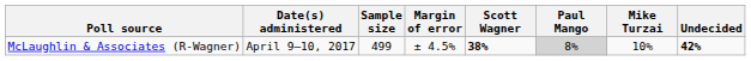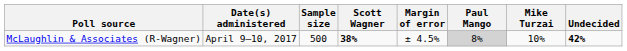columns swapped: Margin of error <-> Scott Wagner
McLaughlin & Associates (R-Wagner) | Sample size: 499 -> 500
